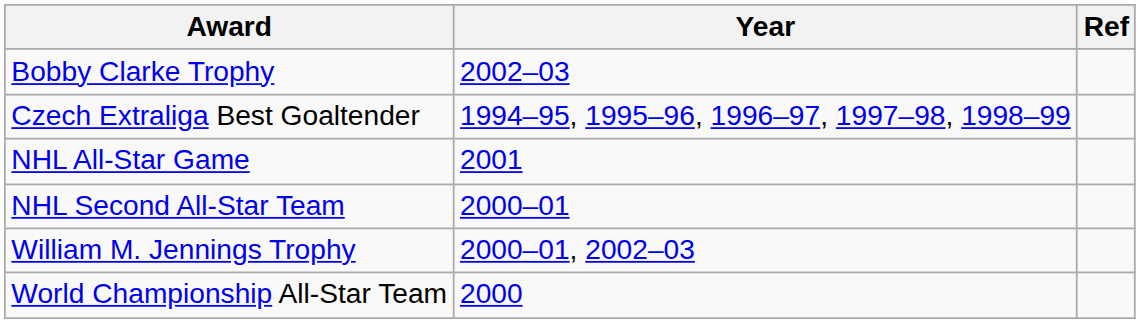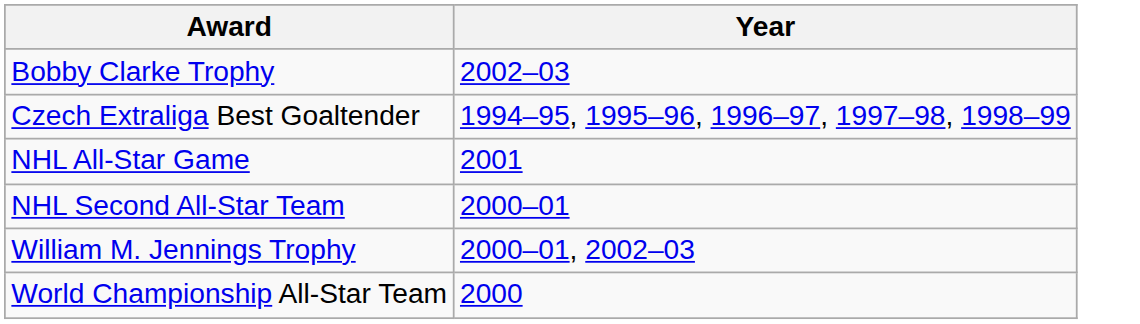- column: Ref
